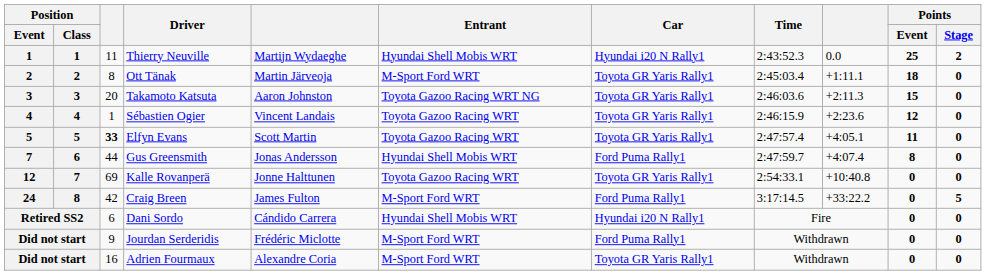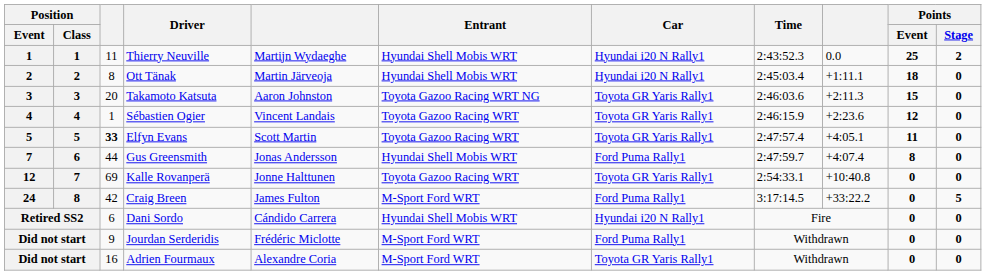Ott Tänak | Entrant: M-Sport Ford WRT -> Hyundai Shell Mobis WRT
Ott Tänak | Car: Toyota GR Yaris Rally1 -> Hyundai i20 N Rally1
